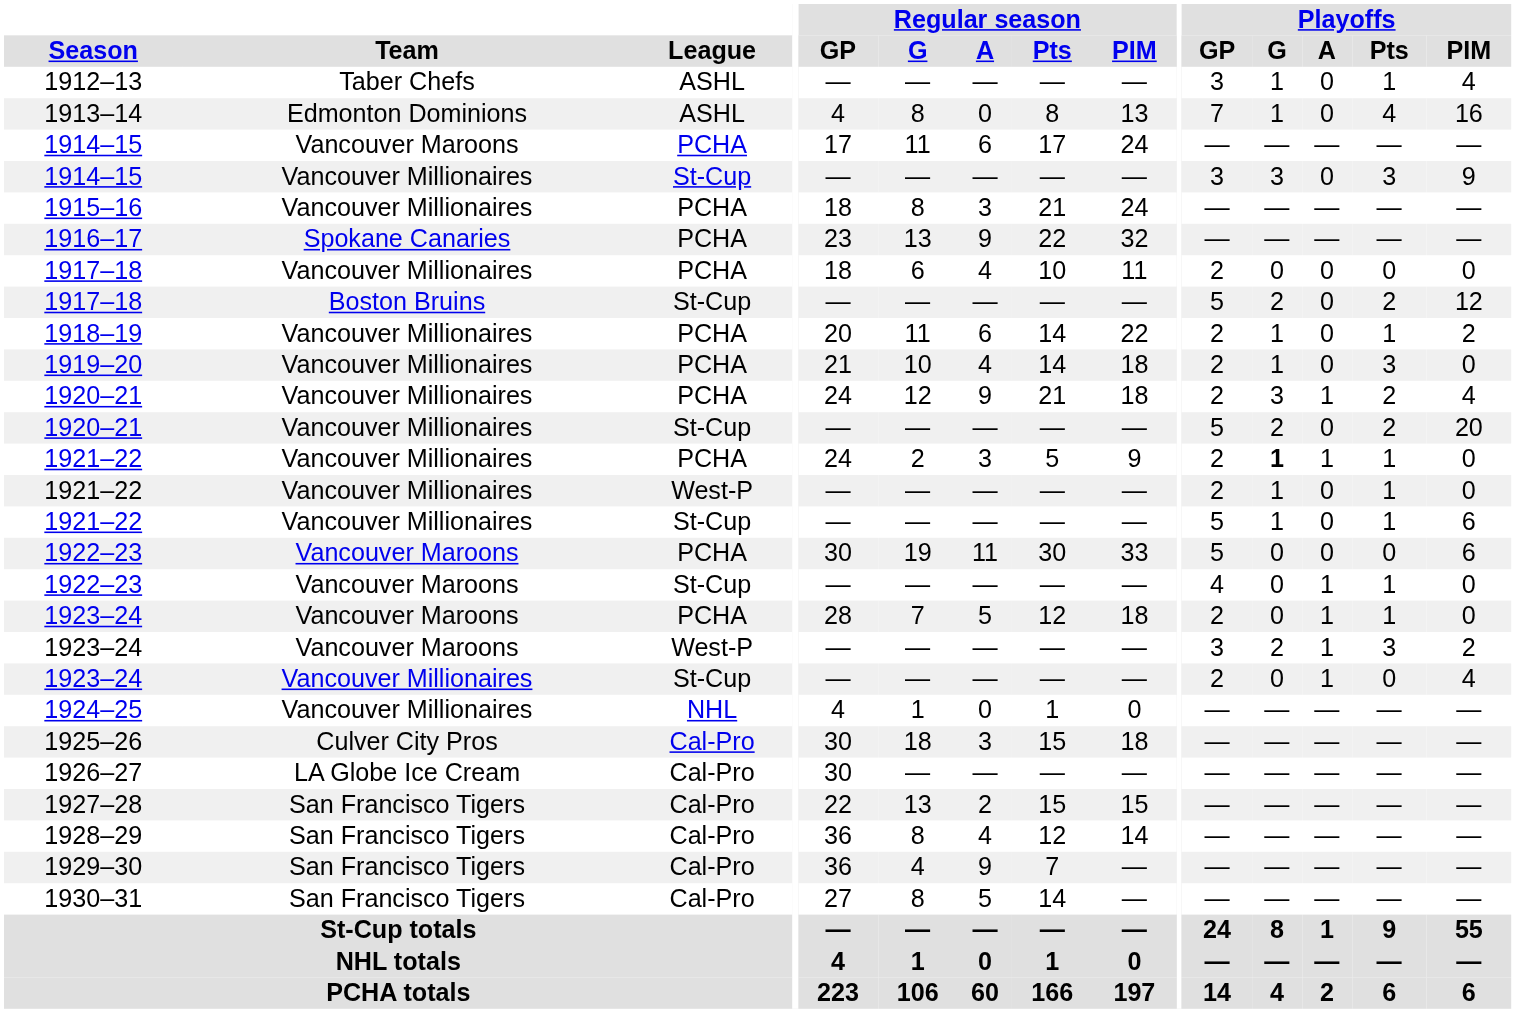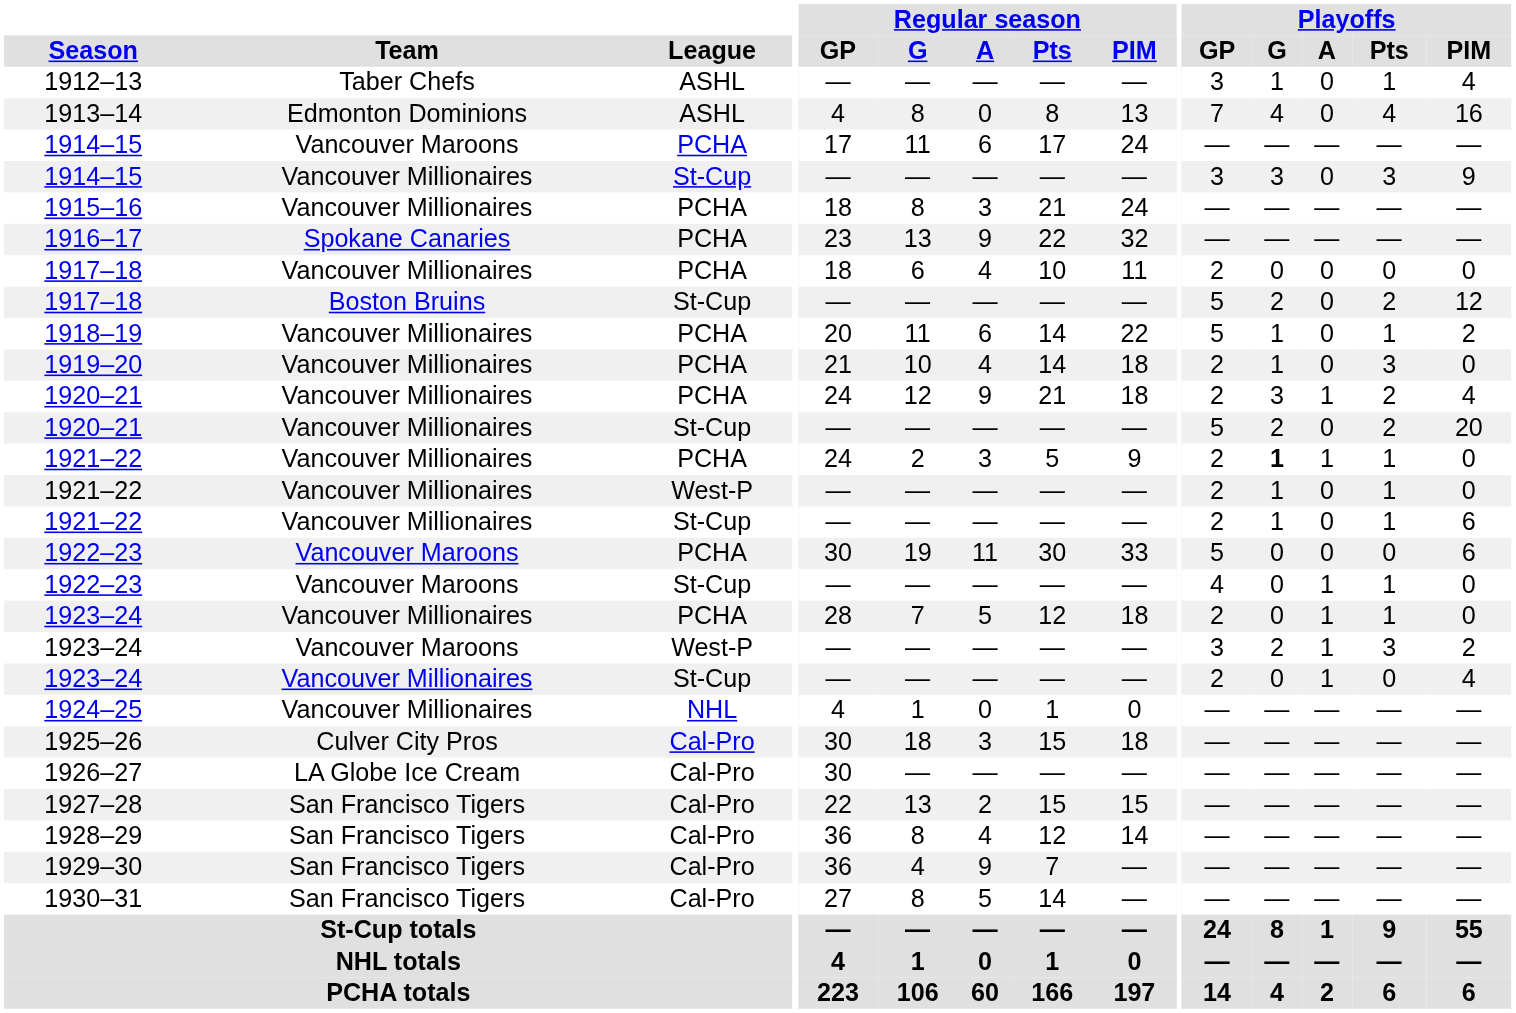1913–14 | Playoffs / G: 1 -> 4
1918–19 | Playoffs / GP: 2 -> 5
1921–22 / St-Cup | Playoffs / GP: 5 -> 2
1923–24 / PCHA | Team: Vancouver Maroons -> Vancouver Millionaires
